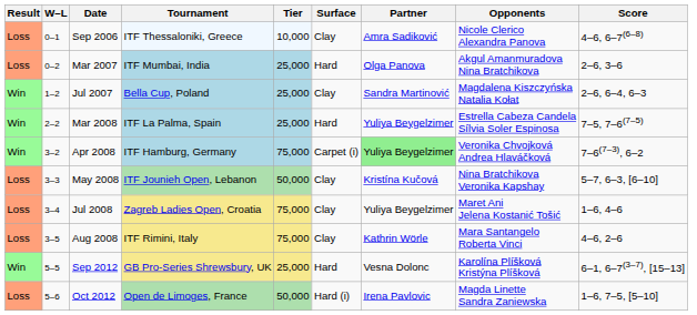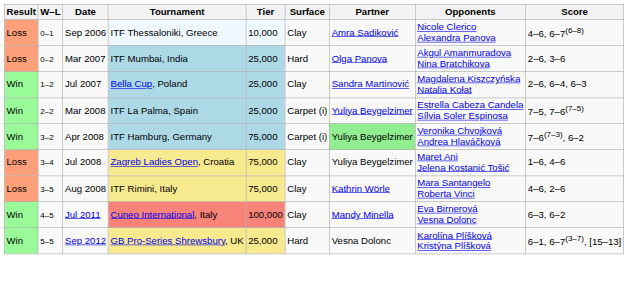Mar 2008 | Surface: Hard -> Carpet (i)
- row: Loss | 3–3 | May 2008 | ITF Jounieh Open, Lebanon | 50,000 | Clay | Kristína Kučová | Nina Bratchikova Veronika Kapshay | 5–7, 6–3, [6–10]
+ row: Win | 4–5 | Jul 2011 | Cuneo International, Italy | 100,000 | Clay | Mandy Minella | Eva Birnerová Vesna Dolonc | 6–3, 6–2
- row: Loss | 5–6 | Oct 2012 | Open de Limoges, France | 50,000 | Hard (i) | Irena Pavlovic | Magda Linette Sandra Zaniewska | 1–6, 7–5, [5–10]
